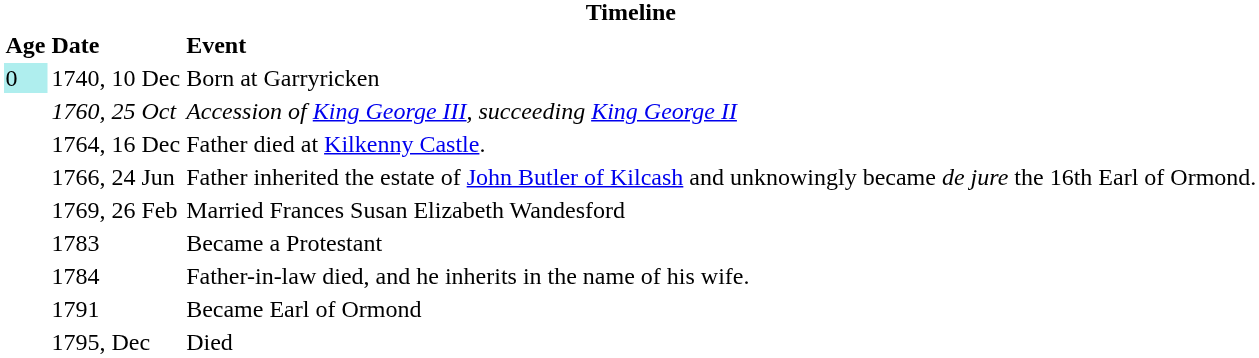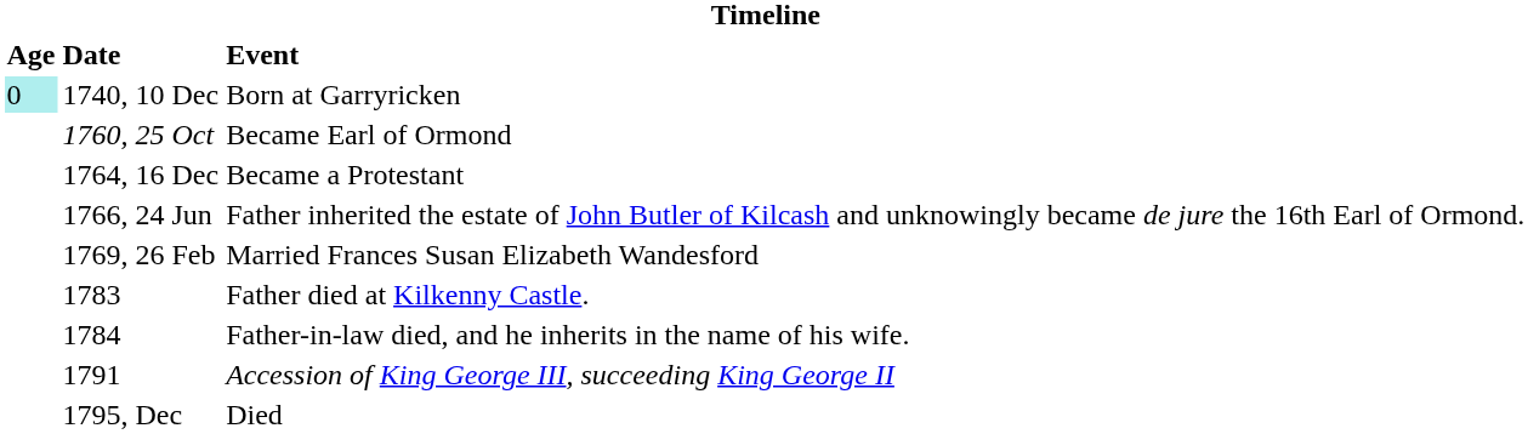1760, 25 Oct | Event: Accession of King George III, succeeding King George II -> Became Earl of Ormond
1764, 16 Dec | Event: Father died at Kilkenny Castle. -> Became a Protestant
1783 | Event: Became a Protestant -> Father died at Kilkenny Castle.
1791 | Event: Became Earl of Ormond -> Accession of King George III, succeeding King George II
